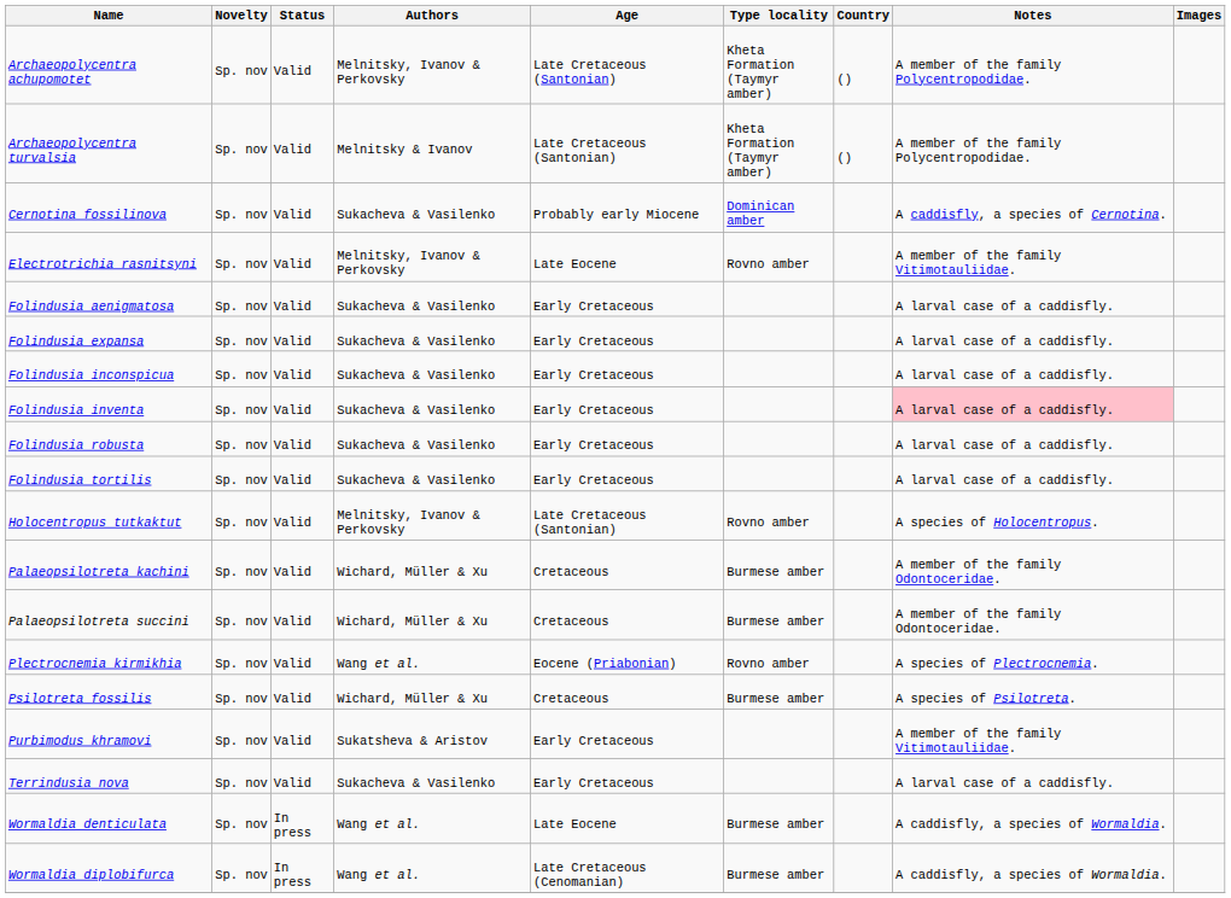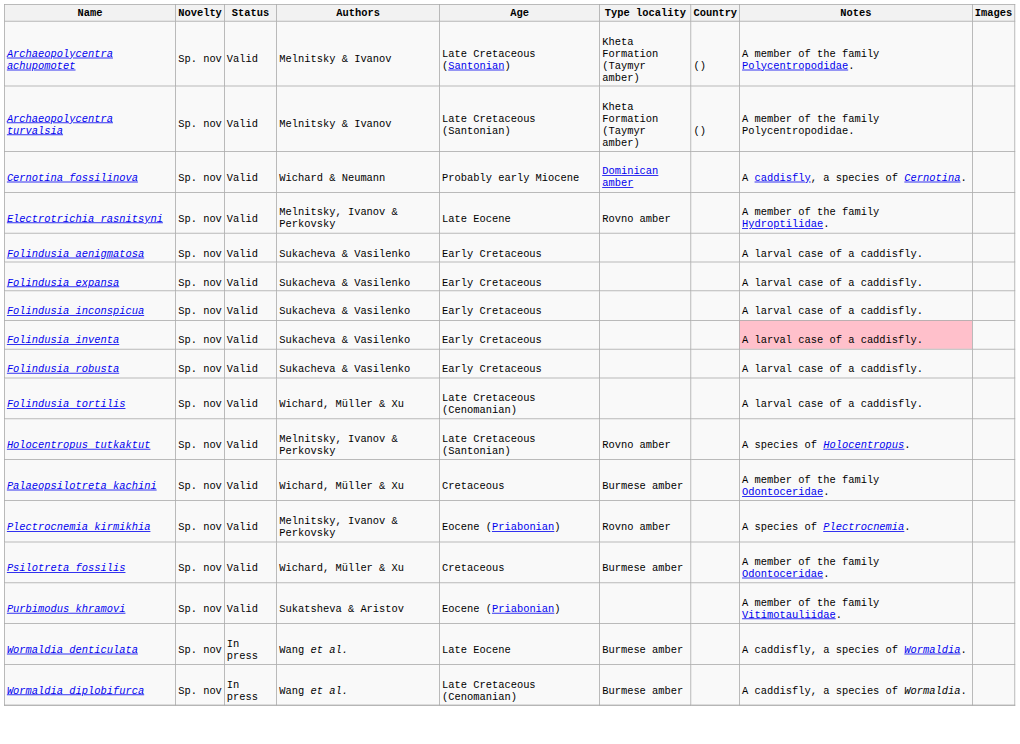Archaeopolycentra achupomotet | Authors: Melnitsky, Ivanov & Perkovsky -> Melnitsky & Ivanov
Cernotina fossilinova | Authors: Sukacheva & Vasilenko -> Wichard & Neumann
Electrotrichia rasnitsyni | Notes: A member of the family Vitimotauliidae. -> A member of the family Hydroptilidae.
Folindusia tortilis | Authors: Sukacheva & Vasilenko -> Wichard, Müller & Xu
Folindusia tortilis | Age: Early Cretaceous -> Late Cretaceous (Cenomanian)
- row: Palaeopsilotreta succini | Sp. nov | Valid | Wichard, Müller & Xu | Cretaceous | Burmese amber | A member of the family Odontoceridae.
Plectrocnemia kirmikhia | Authors: Wang et al. -> Melnitsky, Ivanov & Perkovsky
Psilotreta fossilis | Notes: A species of Psilotreta. -> A member of the family Odontoceridae.
Purbimodus khramovi | Age: Early Cretaceous -> Eocene (Priabonian)
- row: Terrindusia nova | Sp. nov | Valid | Sukacheva & Vasilenko | Early Cretaceous | A larval case of a caddisfly.
